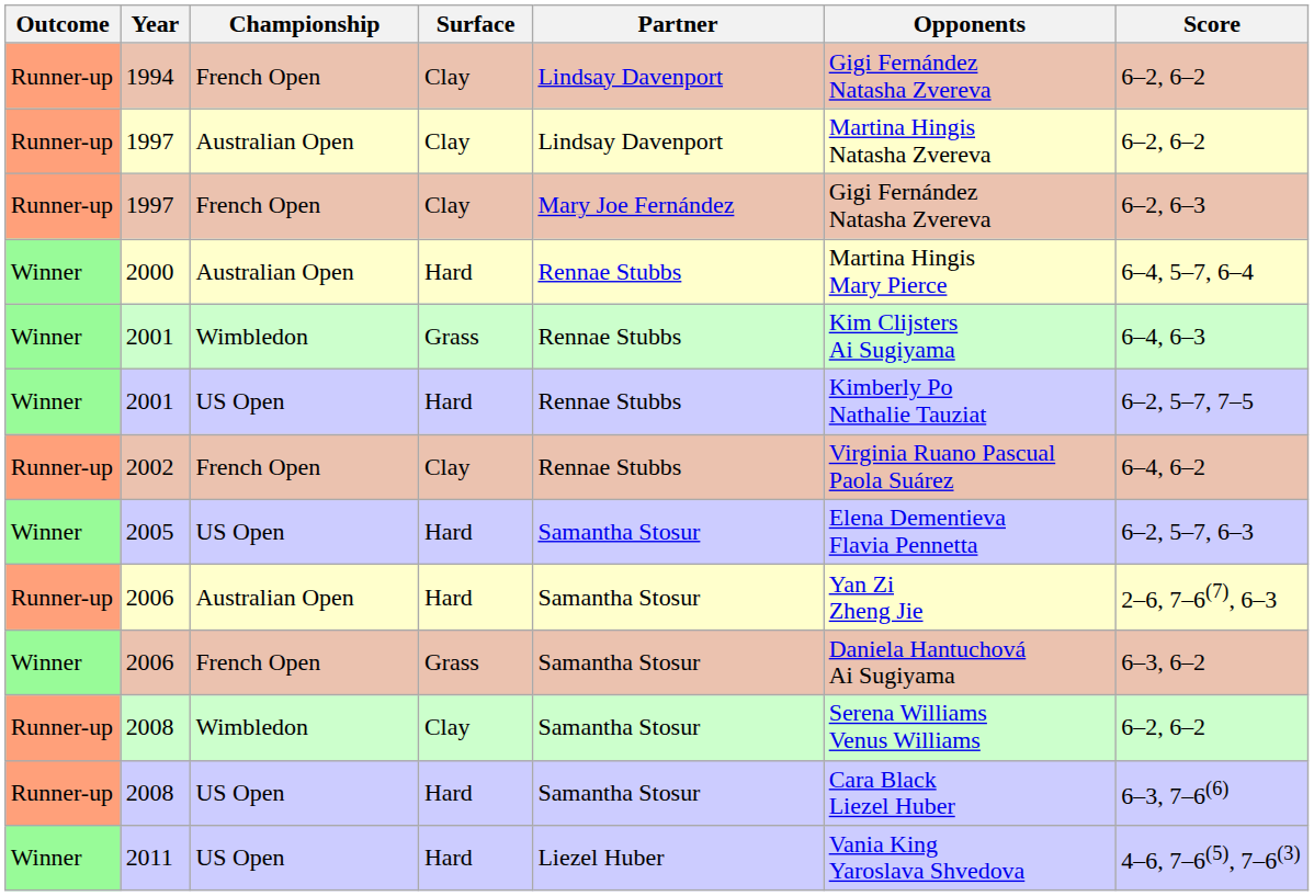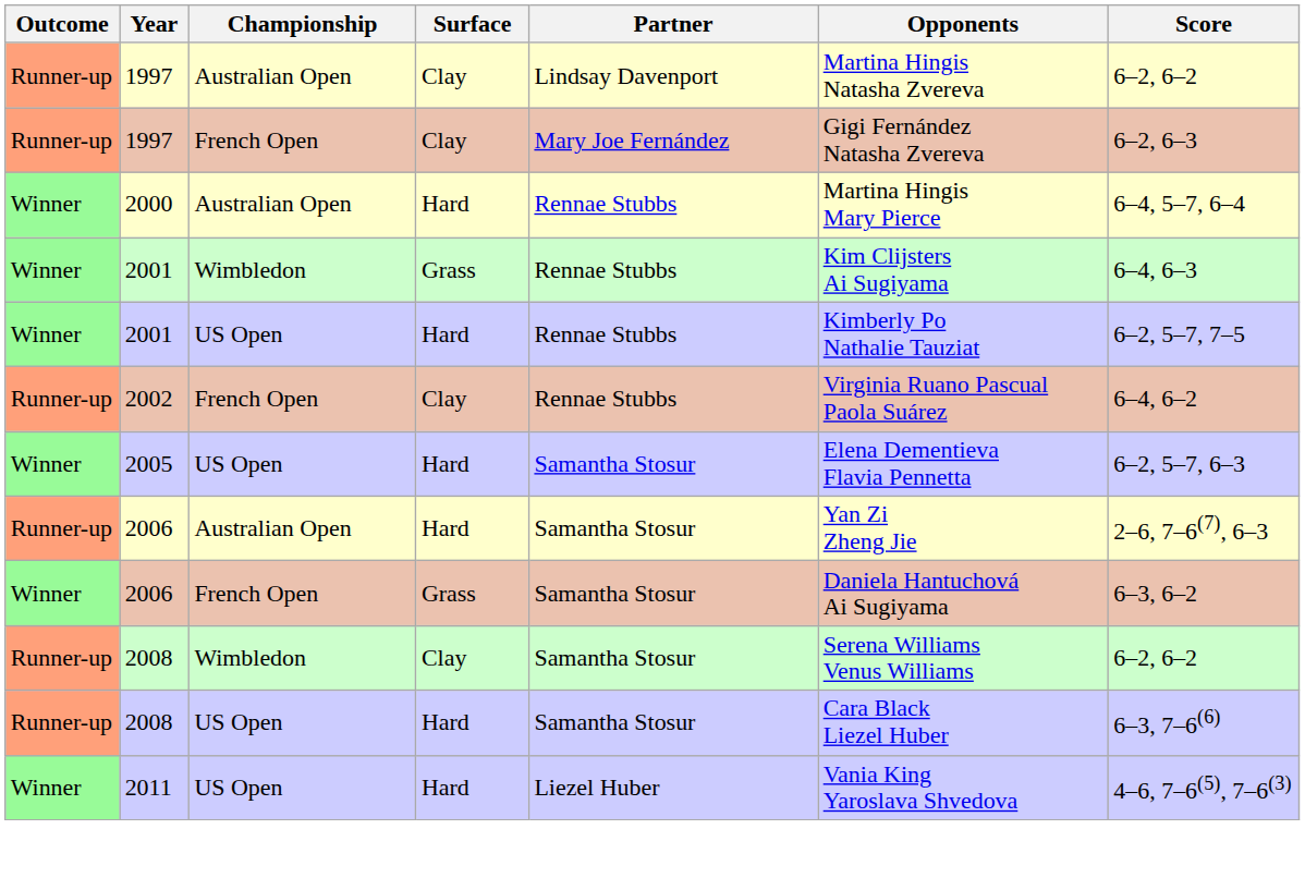- row: Runner-up | 1994 | French Open | Clay | Lindsay Davenport | Gigi Fernández Natasha Zvereva | 6–2, 6–2
